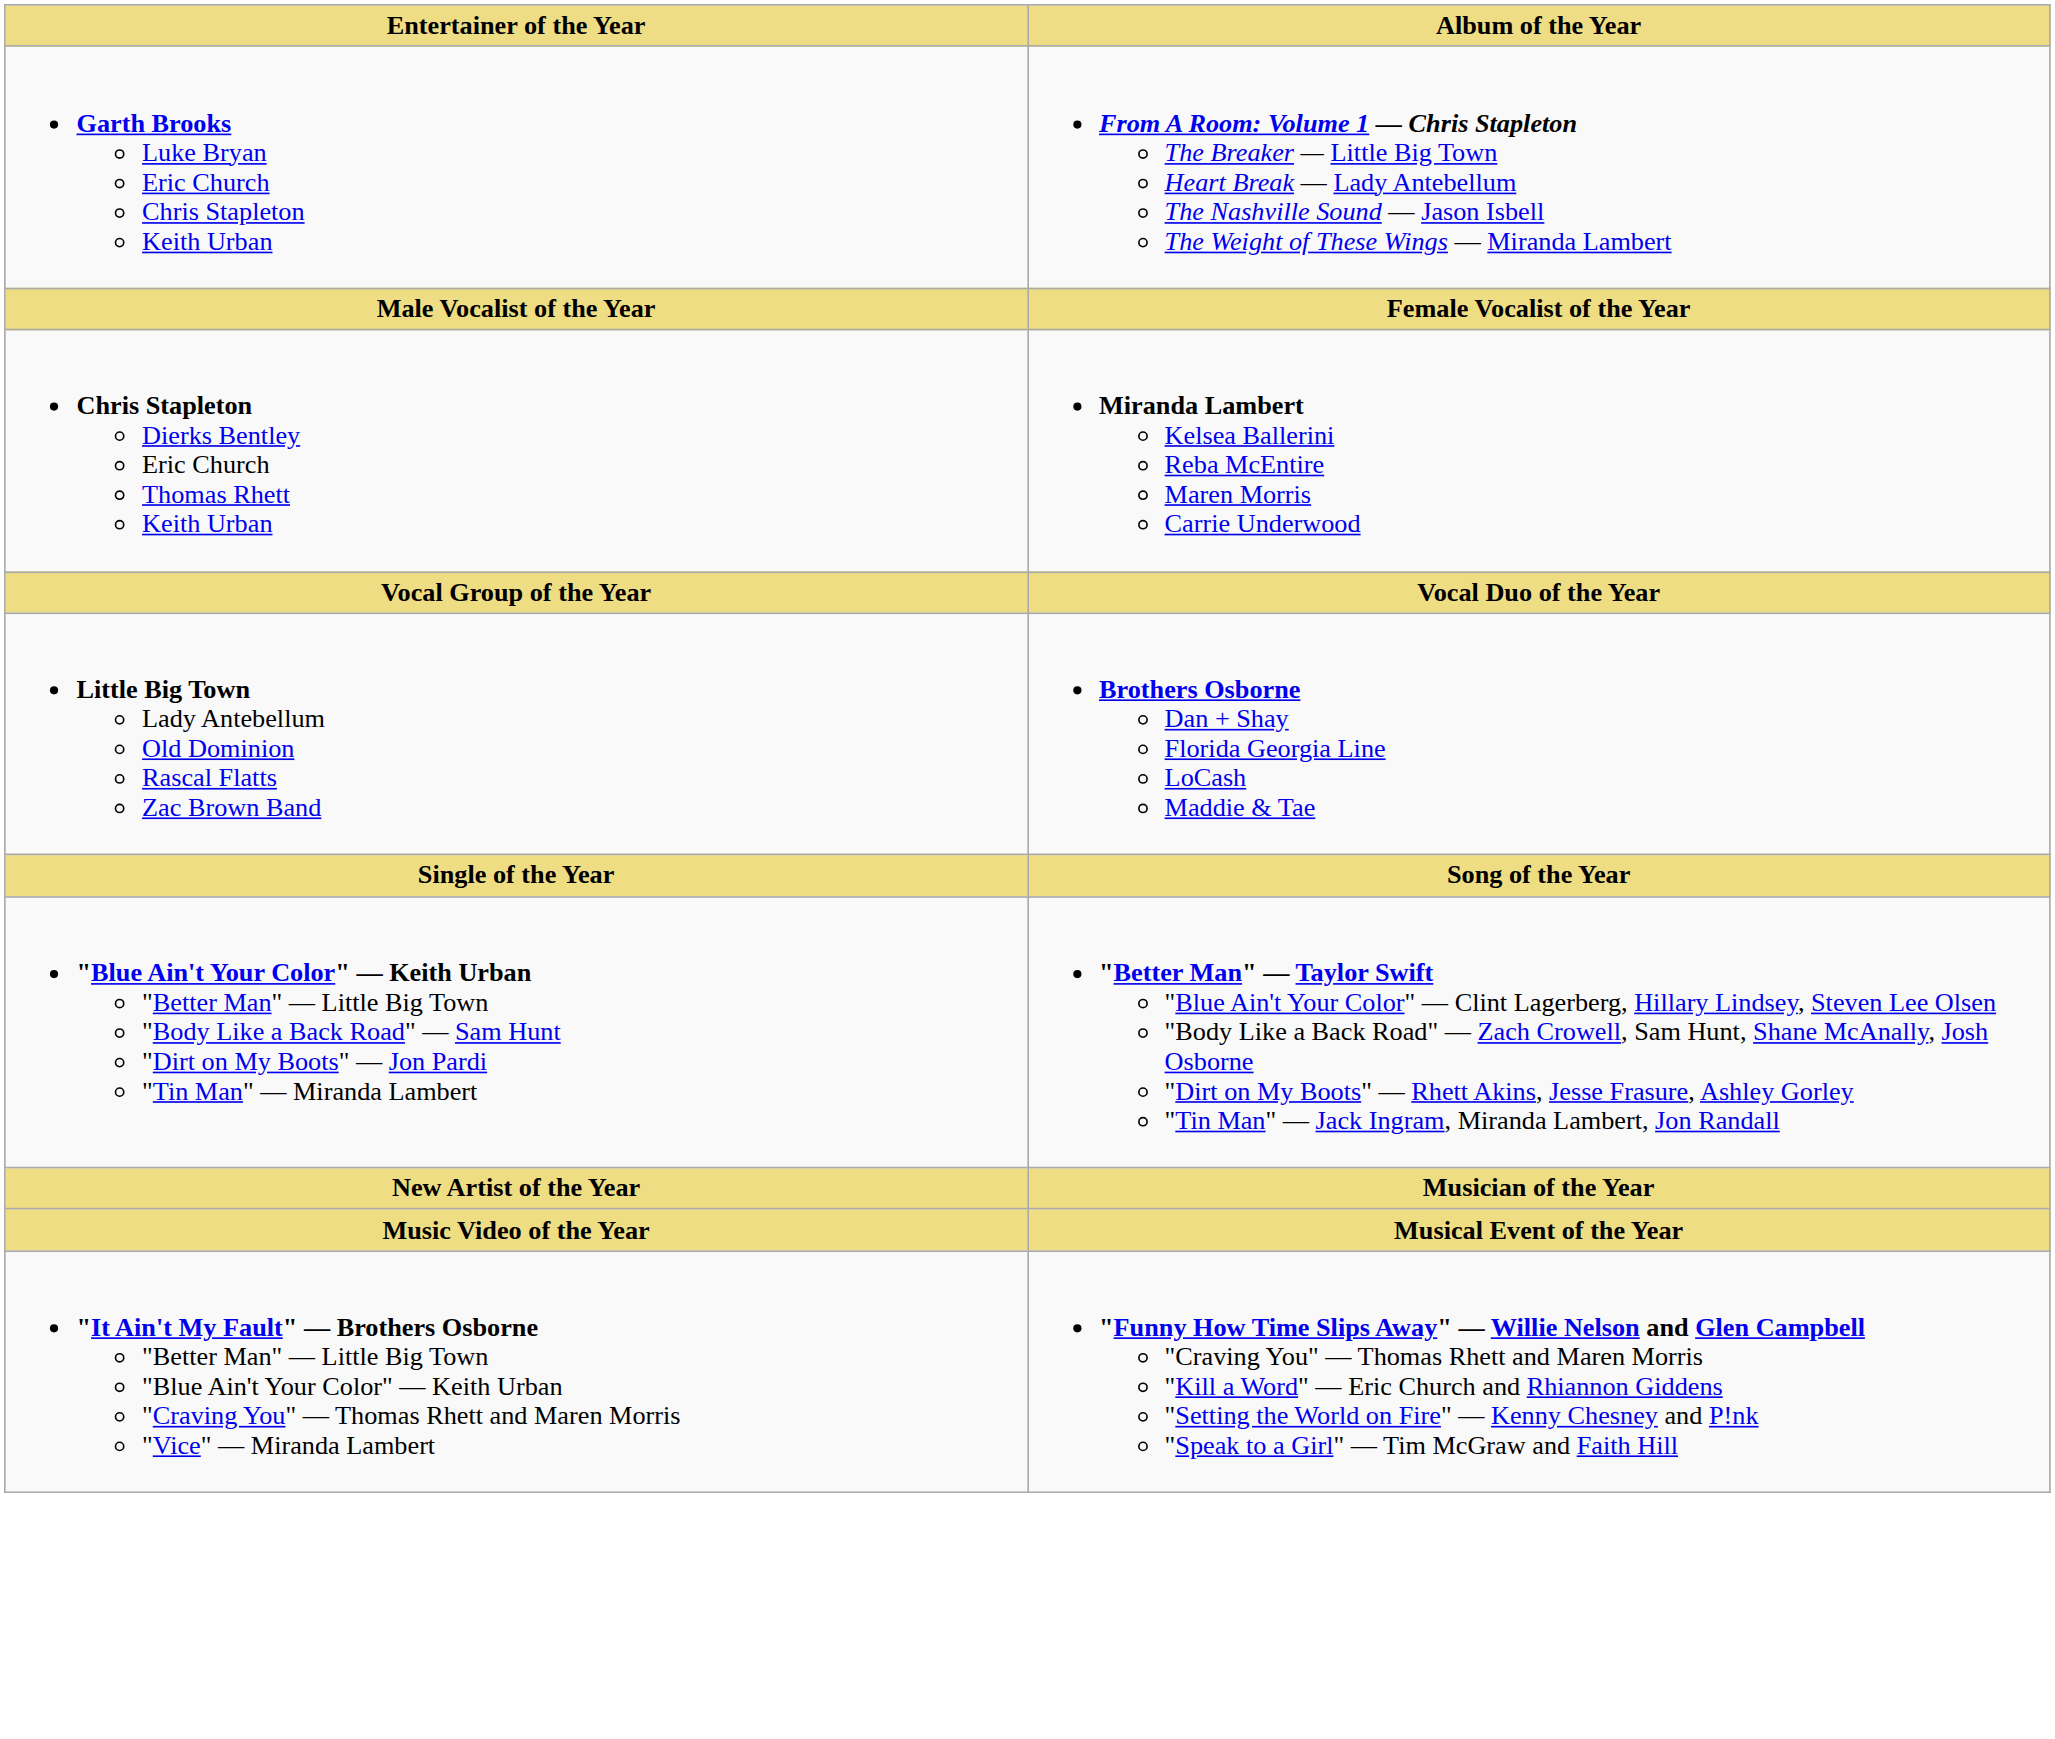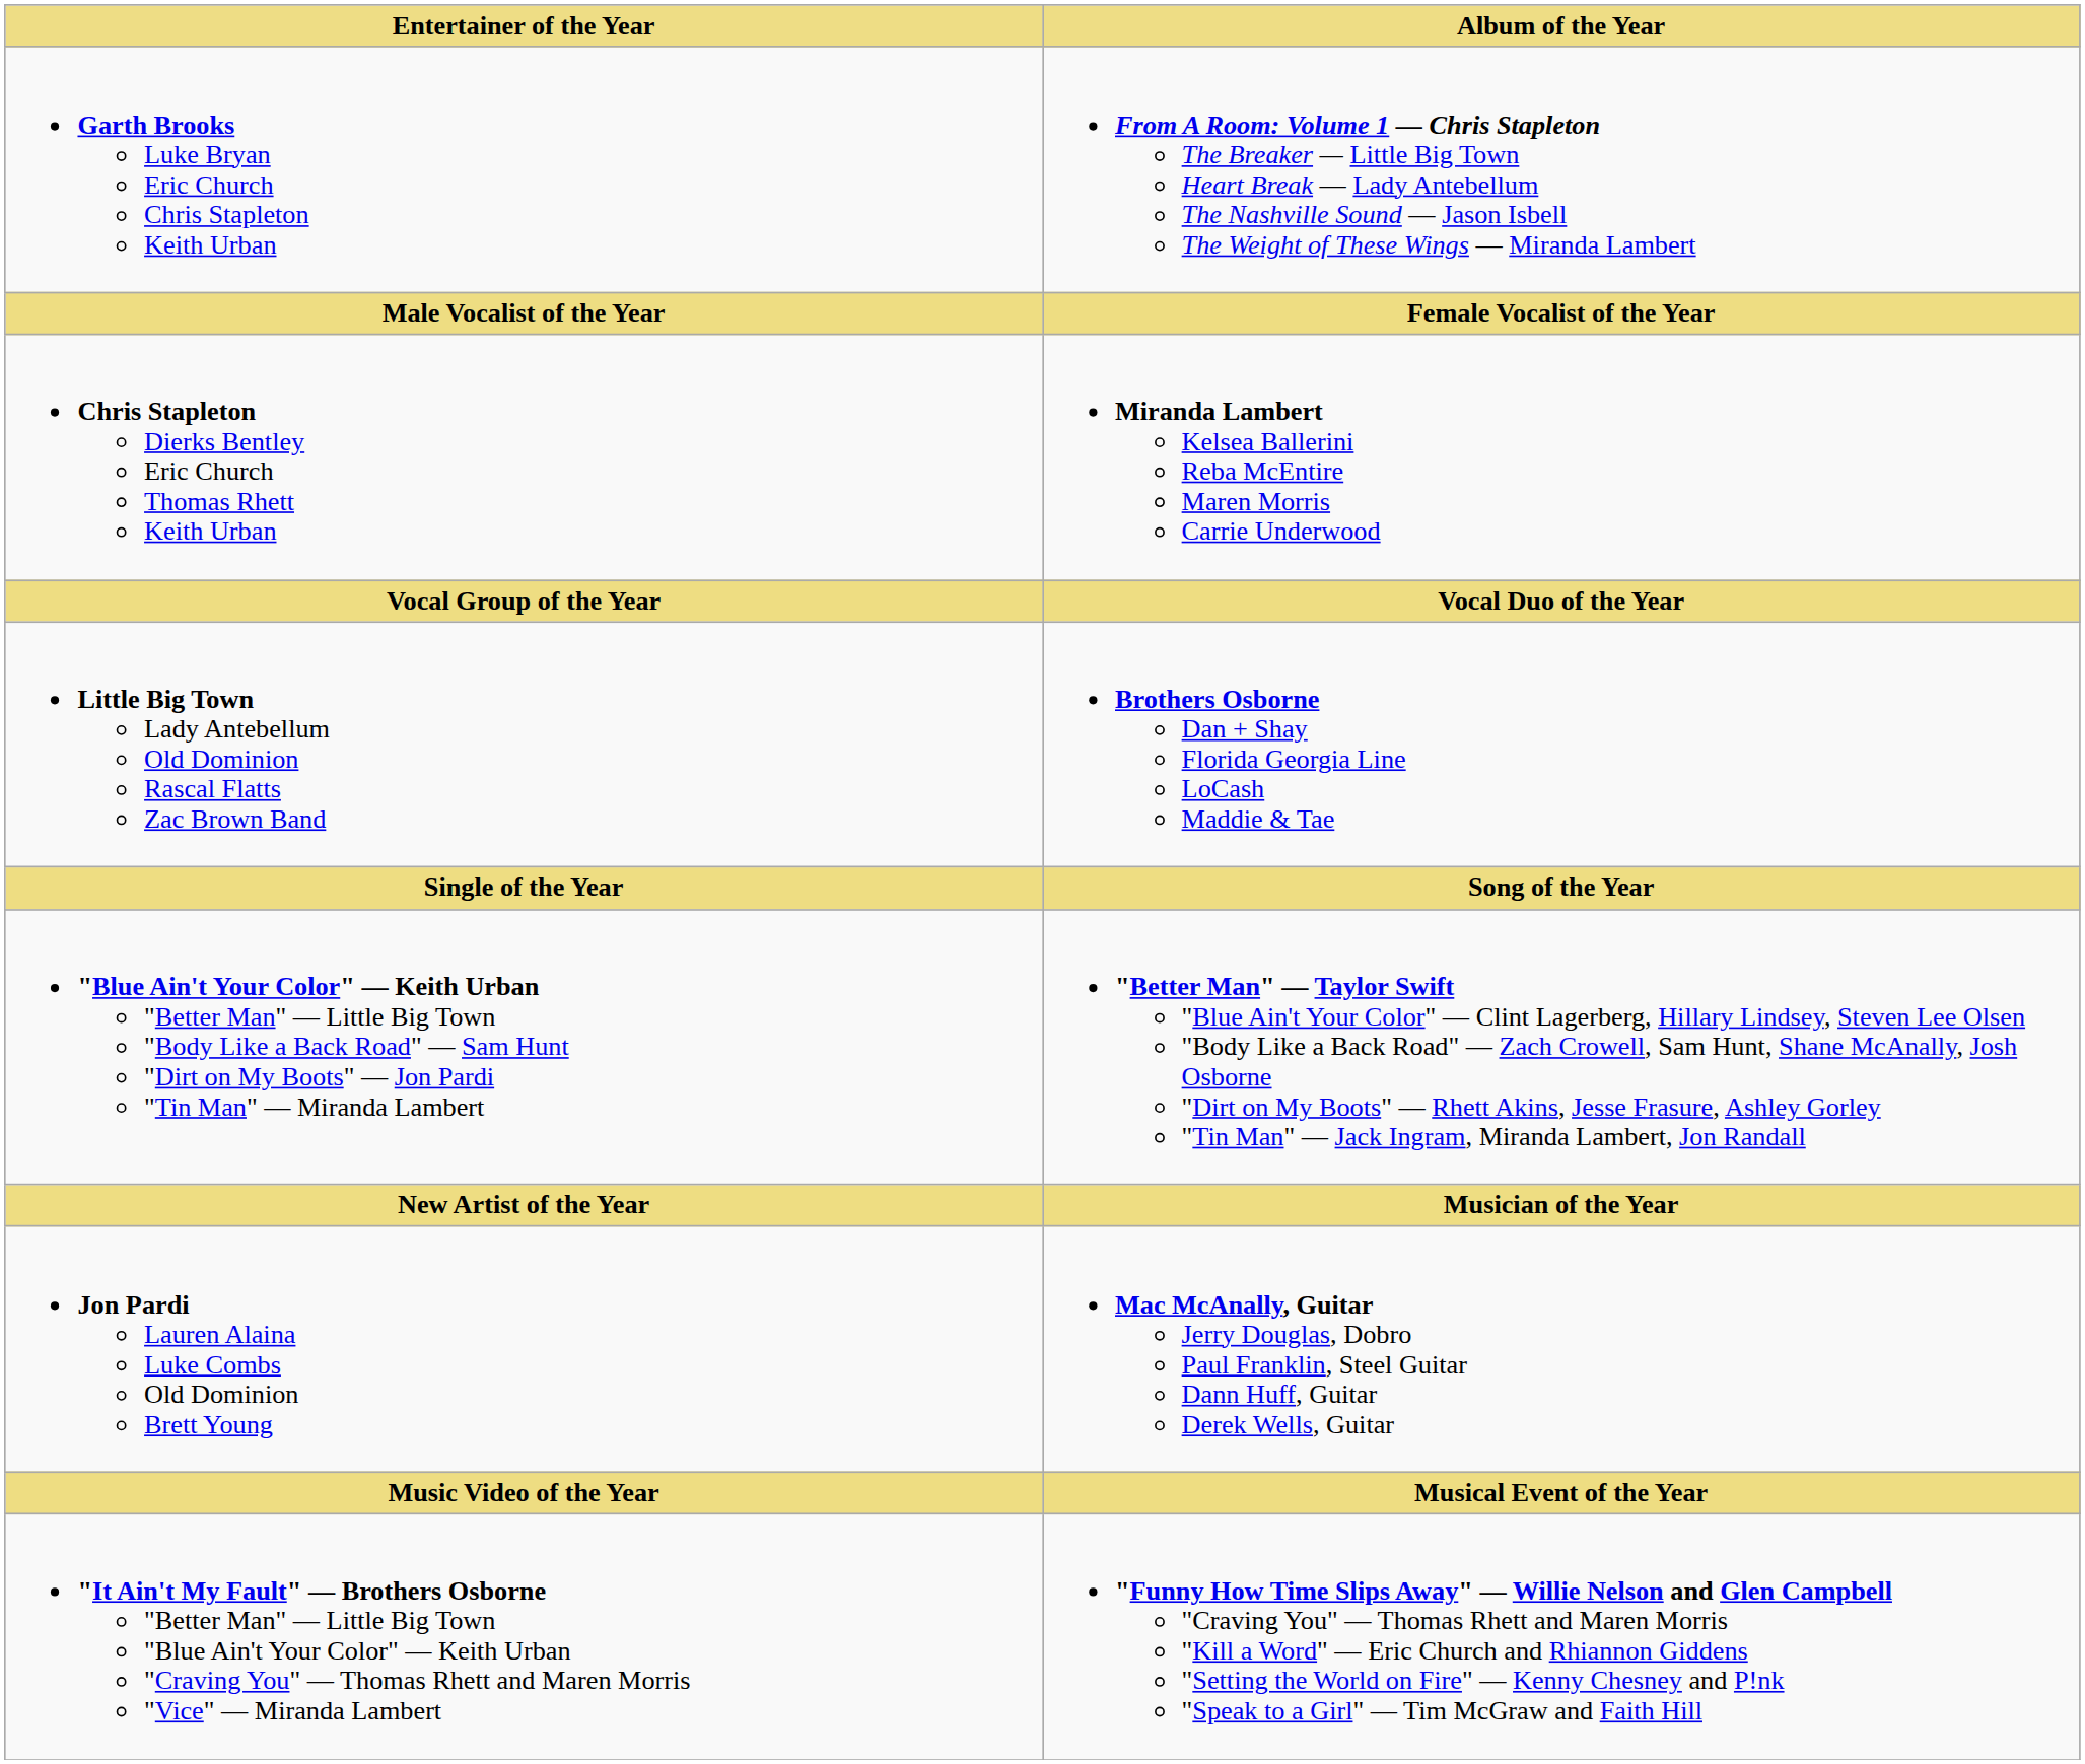+ row: Jon Pardi Lauren Alaina Luke Combs Old Dominion Brett Young | Mac McAnally, Guitar Jerry Douglas, Dobro Paul Franklin, Steel Guitar Dann Huff, Guitar Derek Wells, Guitar
